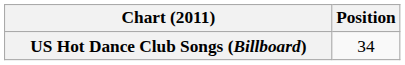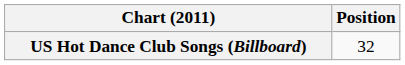US Hot Dance Club Songs (Billboard) | Position: 34 -> 32
